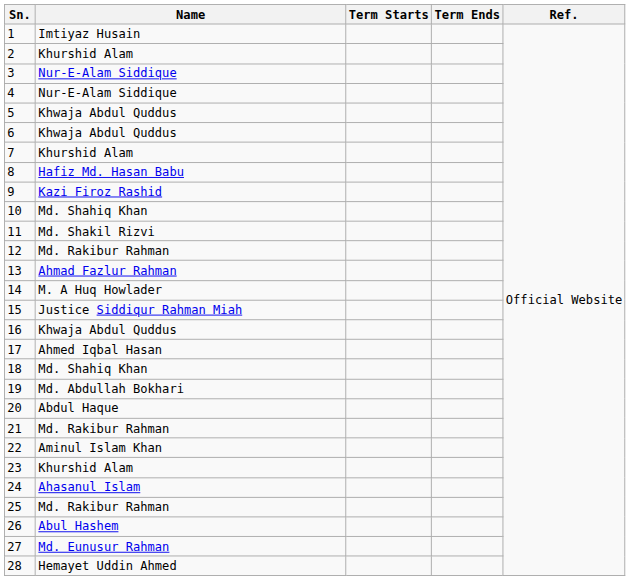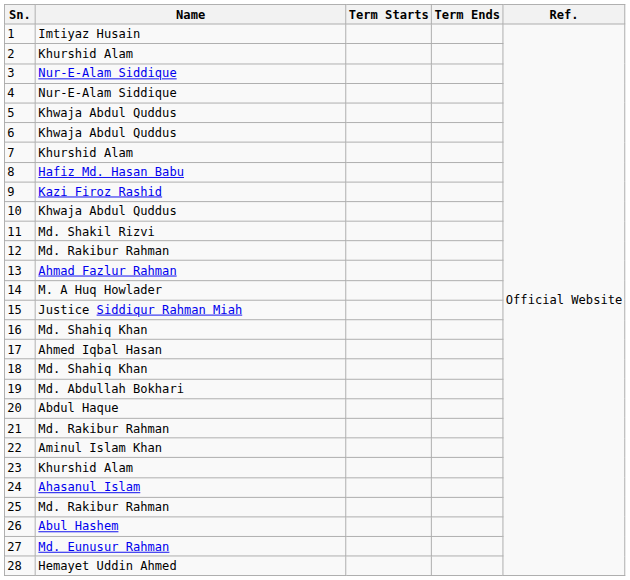10 | Name: Md. Shahiq Khan -> Khwaja Abdul Quddus
16 | Name: Khwaja Abdul Quddus -> Md. Shahiq Khan
